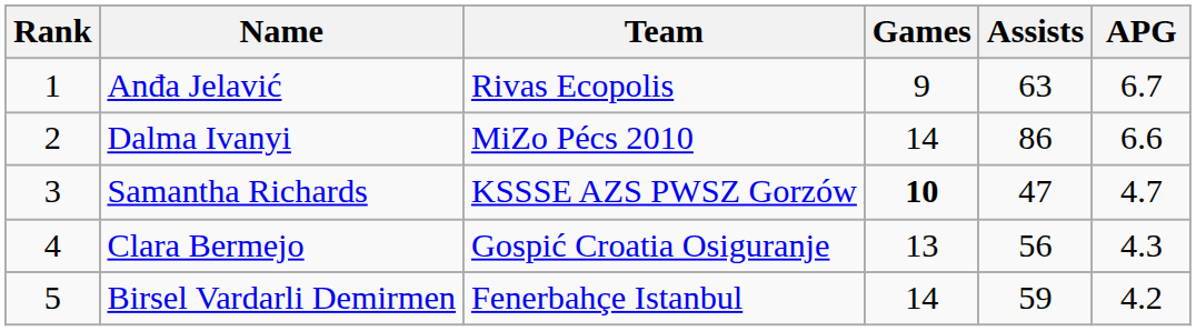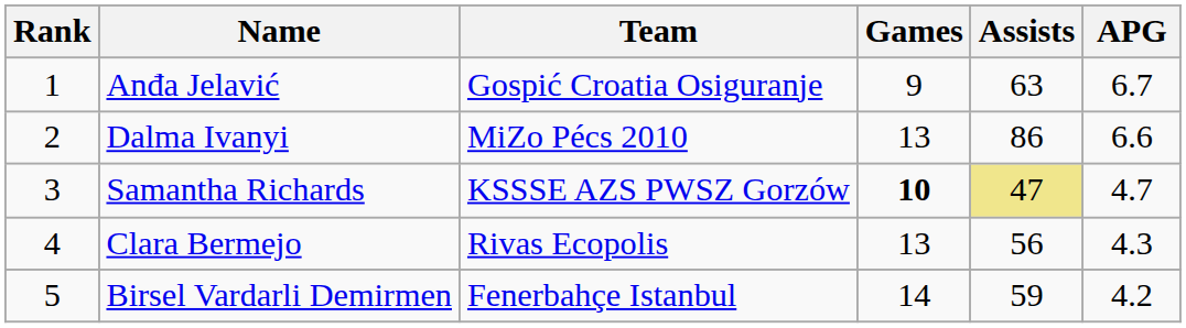Anđa Jelavić | Team: Rivas Ecopolis -> Gospić Croatia Osiguranje
Dalma Ivanyi | Games: 14 -> 13
Samantha Richards | Assists: no background -> khaki background
Clara Bermejo | Team: Gospić Croatia Osiguranje -> Rivas Ecopolis
